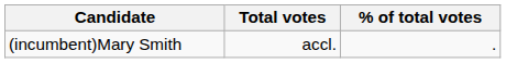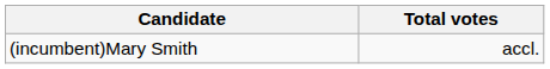- column: % of total votes | .
